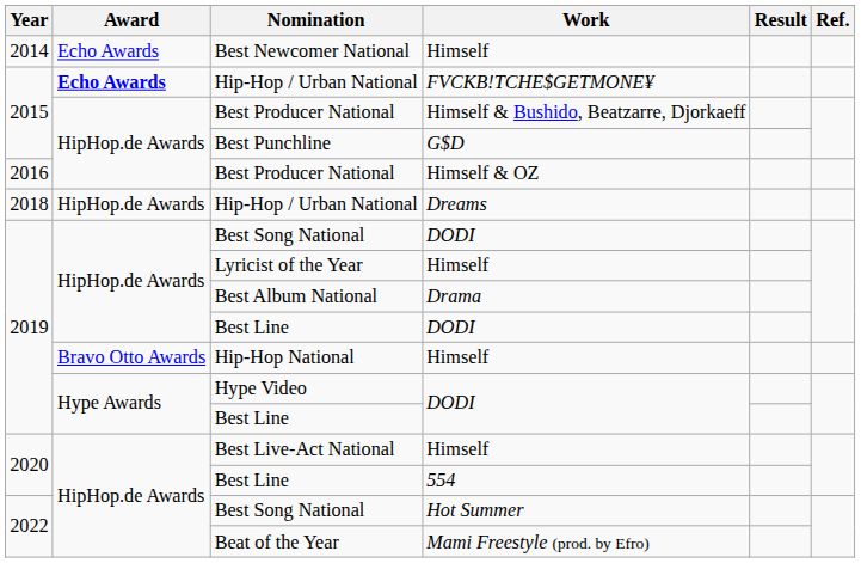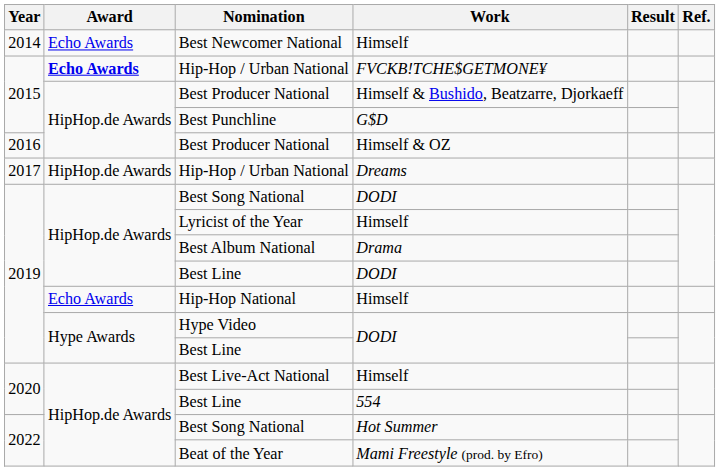Hip-Hop / Urban National / Dreams | Year: 2018 -> 2017
Hip-Hop National | Award: Bravo Otto Awards -> Echo Awards
